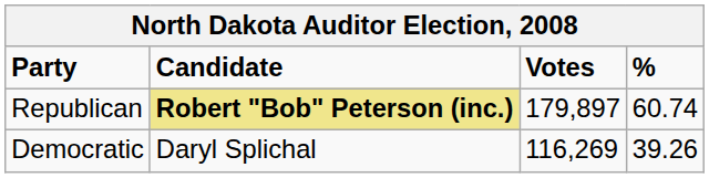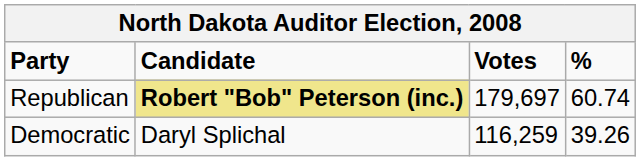Republican | Votes: 179,897 -> 179,697
Democratic | Votes: 116,269 -> 116,259
